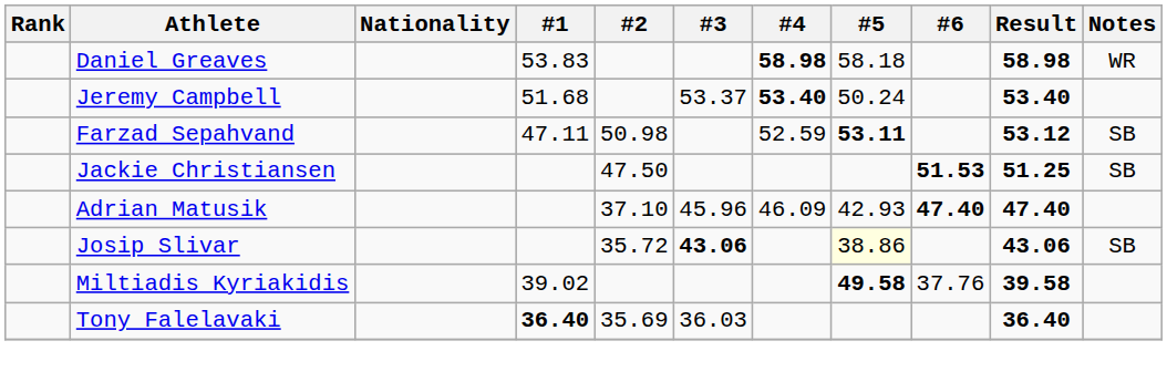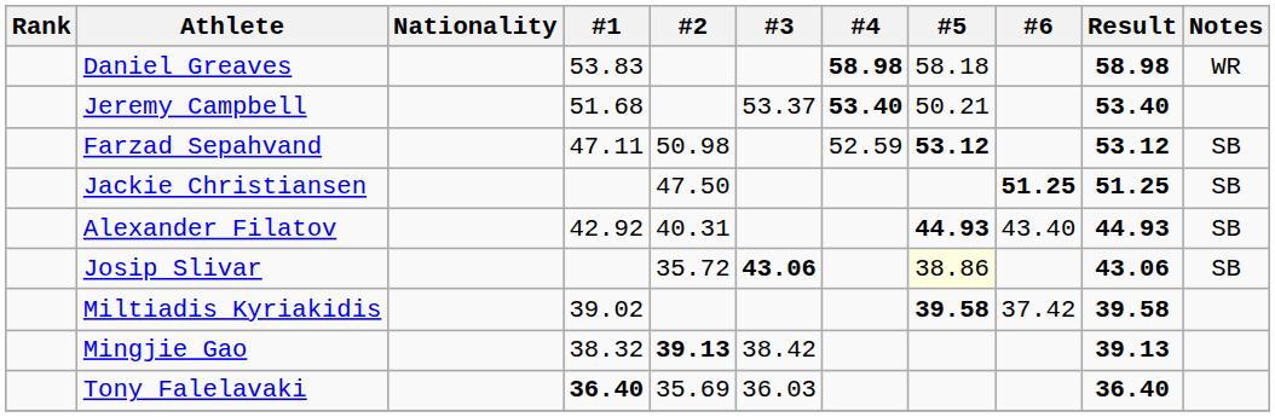Jeremy Campbell | #5: 50.24 -> 50.21
Farzad Sepahvand | #5: 53.11 -> 53.12
Jackie Christiansen | #6: 51.53 -> 51.25
- row: Adrian Matusik | 37.10 | 45.96 | 46.09 | 42.93 | 47.40 | 47.40
+ row: Alexander Filatov | 42.92 | 40.31 | 44.93 | 43.40 | 44.93 | SB
Miltiadis Kyriakidis | #5: 49.58 -> 39.58
Miltiadis Kyriakidis | #6: 37.76 -> 37.42
+ row: Mingjie Gao | 38.32 | 39.13 | 38.42 | 39.13
